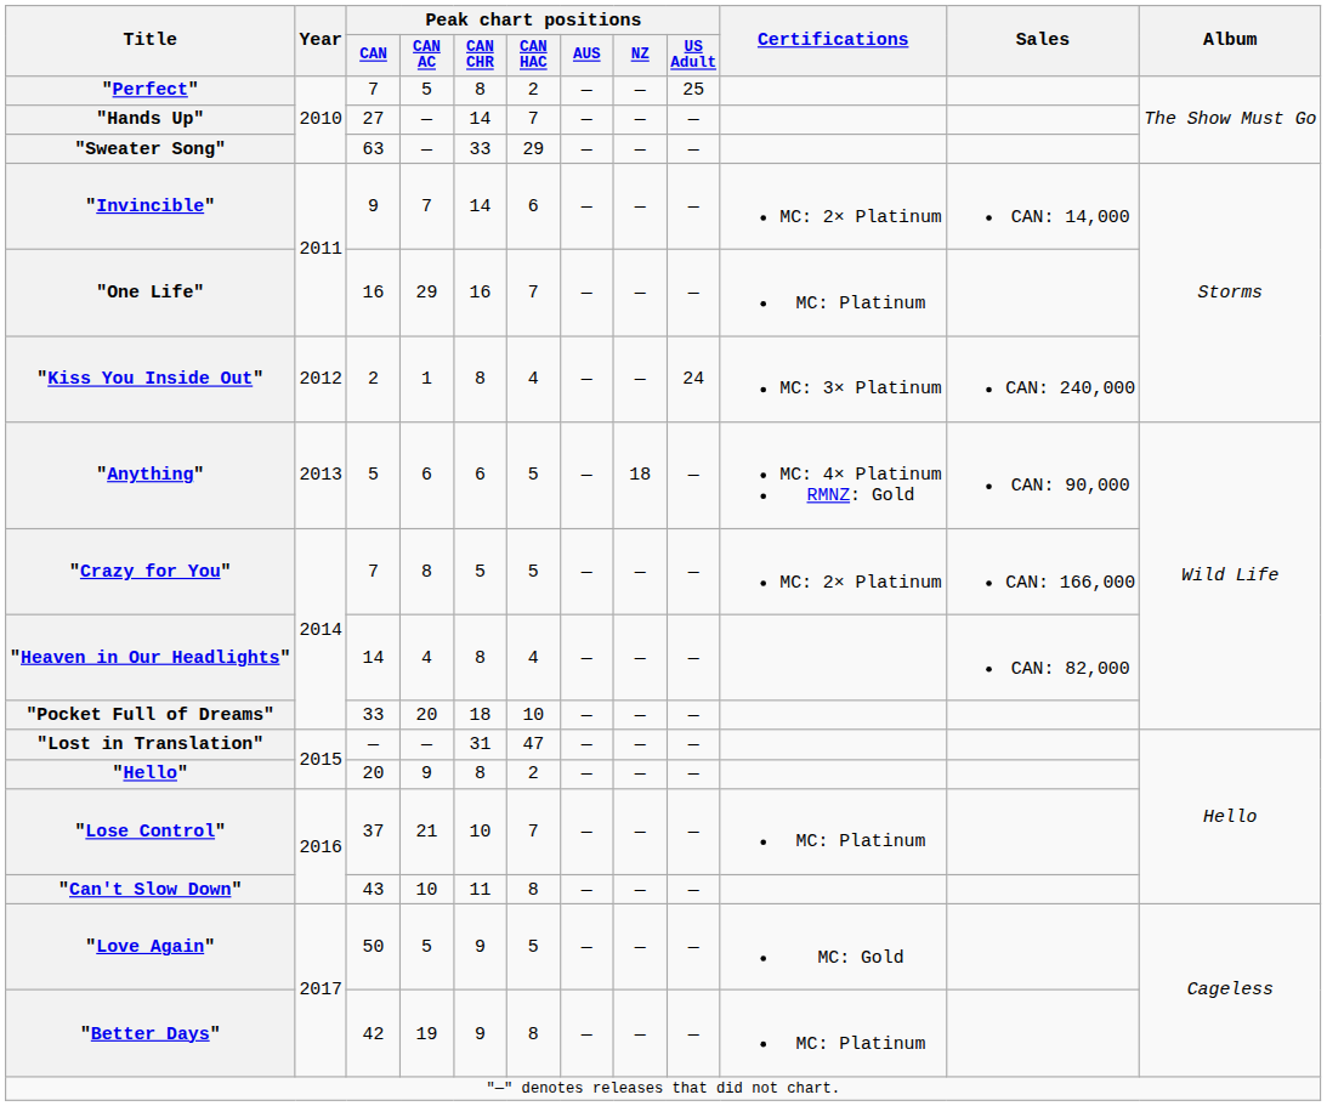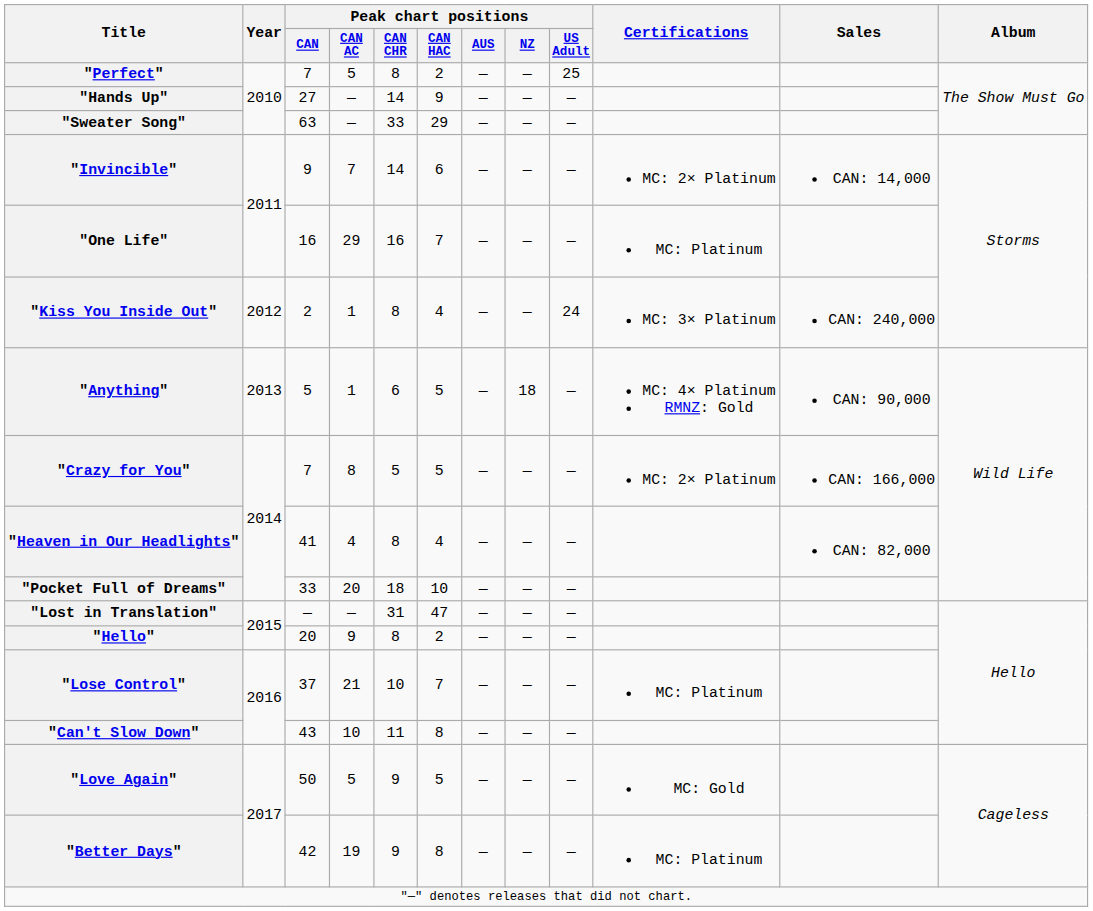"Hands Up" | Peak chart positions / CAN HAC: 7 -> 9
"Anything" | Peak chart positions / CAN AC: 6 -> 1
"Heaven in Our Headlights" | Peak chart positions / CAN: 14 -> 41
